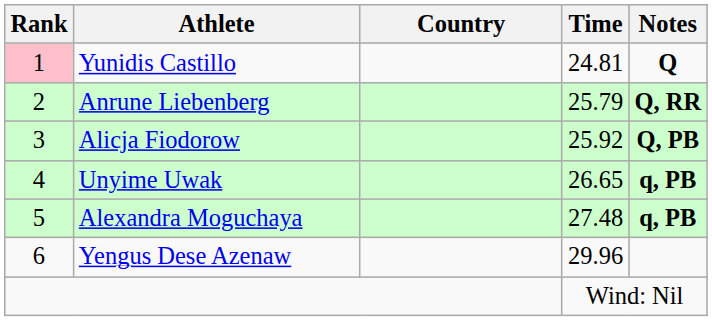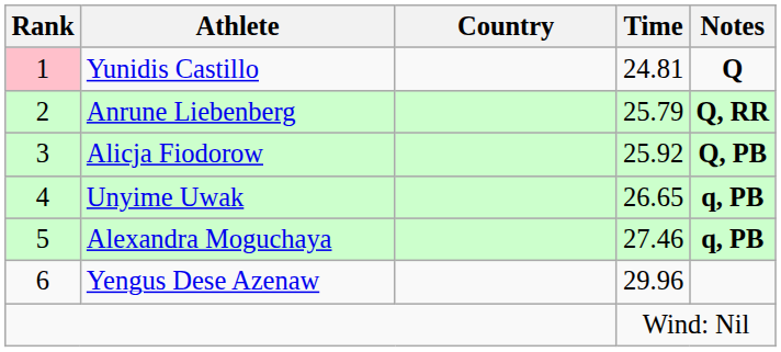Alexandra Moguchaya | Time: 27.48 -> 27.46
